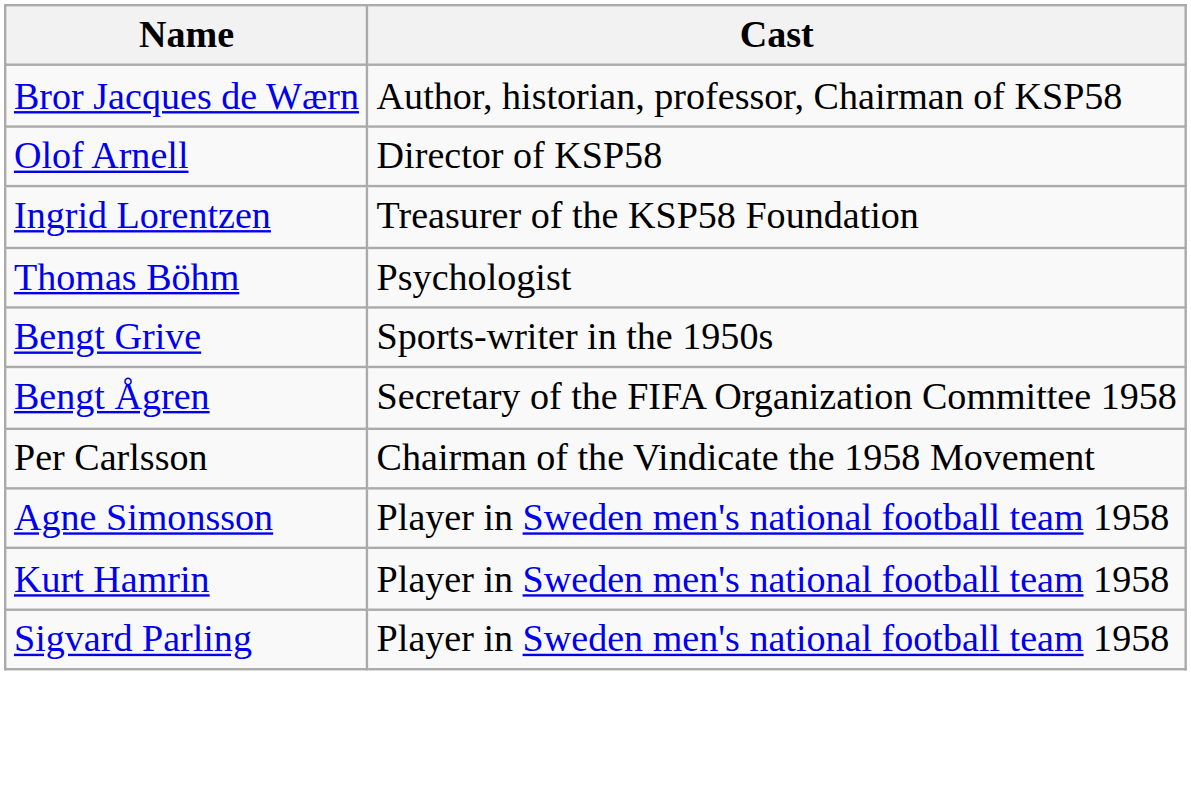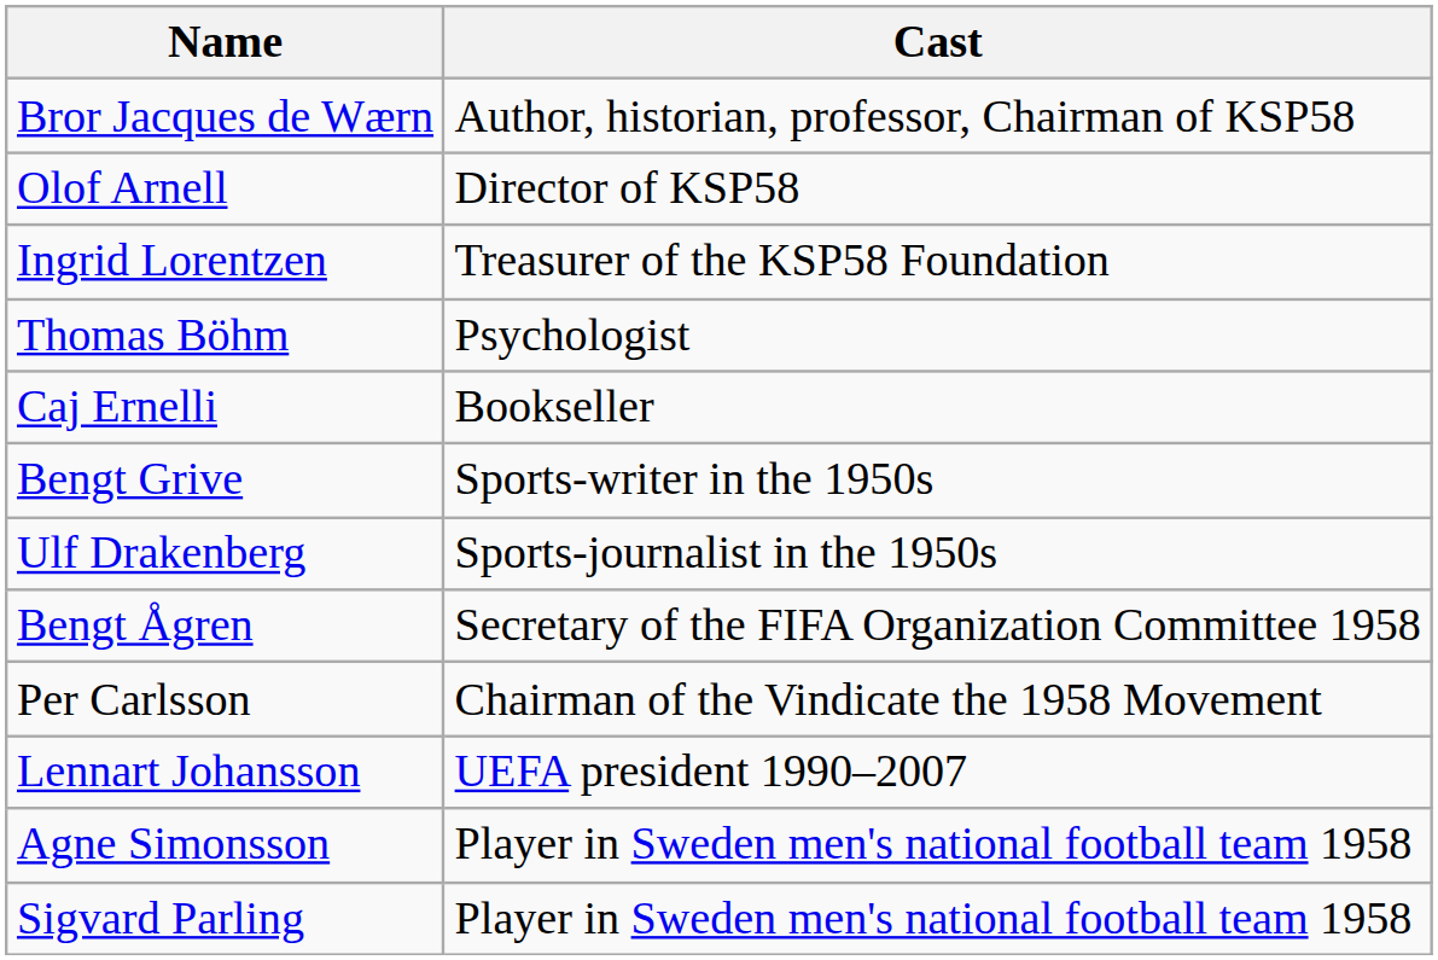+ row: Caj Ernelli | Bookseller
+ row: Ulf Drakenberg | Sports-journalist in the 1950s
+ row: Lennart Johansson | UEFA president 1990–2007
- row: Kurt Hamrin | Player in Sweden men's national football team 1958
